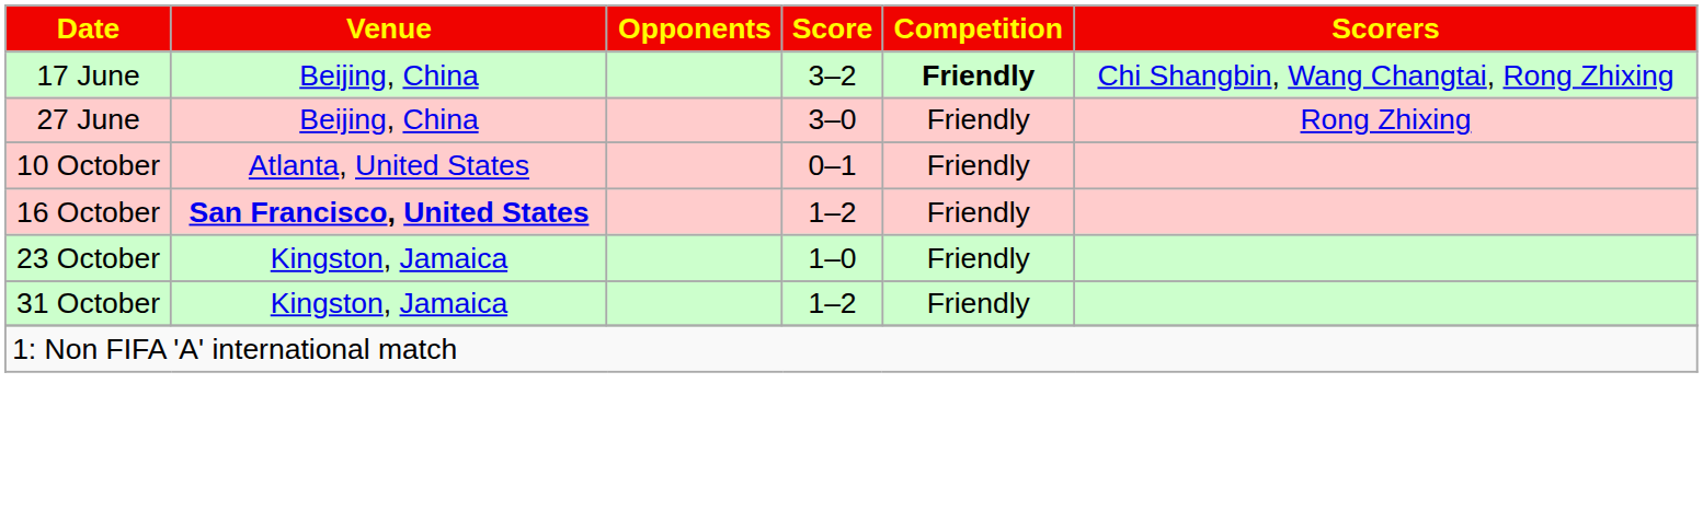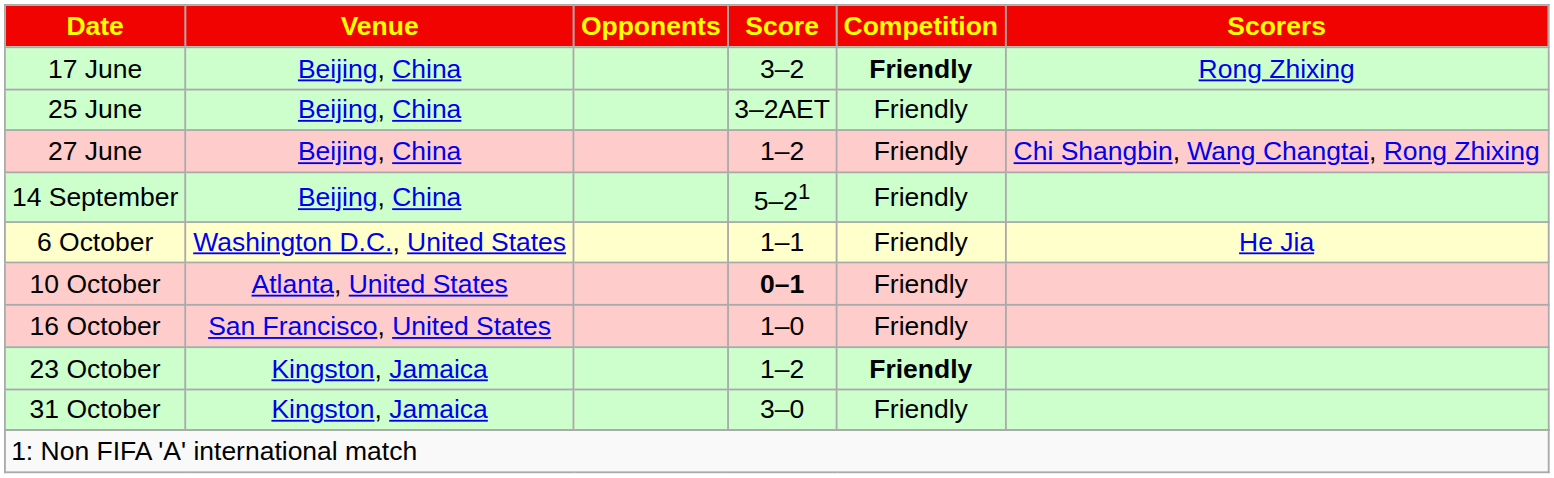17 June | Scorers: Chi Shangbin, Wang Changtai, Rong Zhixing -> Rong Zhixing
+ row: 25 June | Beijing, China | 3–2AET | Friendly
27 June | Score: 3–0 -> 1–2
27 June | Scorers: Rong Zhixing -> Chi Shangbin, Wang Changtai, Rong Zhixing
+ row: 14 September | Beijing, China | 5–21 | Friendly
+ row: 6 October | Washington D.C., United States | 1–1 | Friendly | He Jia
10 October | Score: normal -> bold
16 October | Venue: bold -> normal
16 October | Score: 1–2 -> 1–0
23 October | Score: 1–0 -> 1–2
23 October | Competition: normal -> bold
31 October | Score: 1–2 -> 3–0
